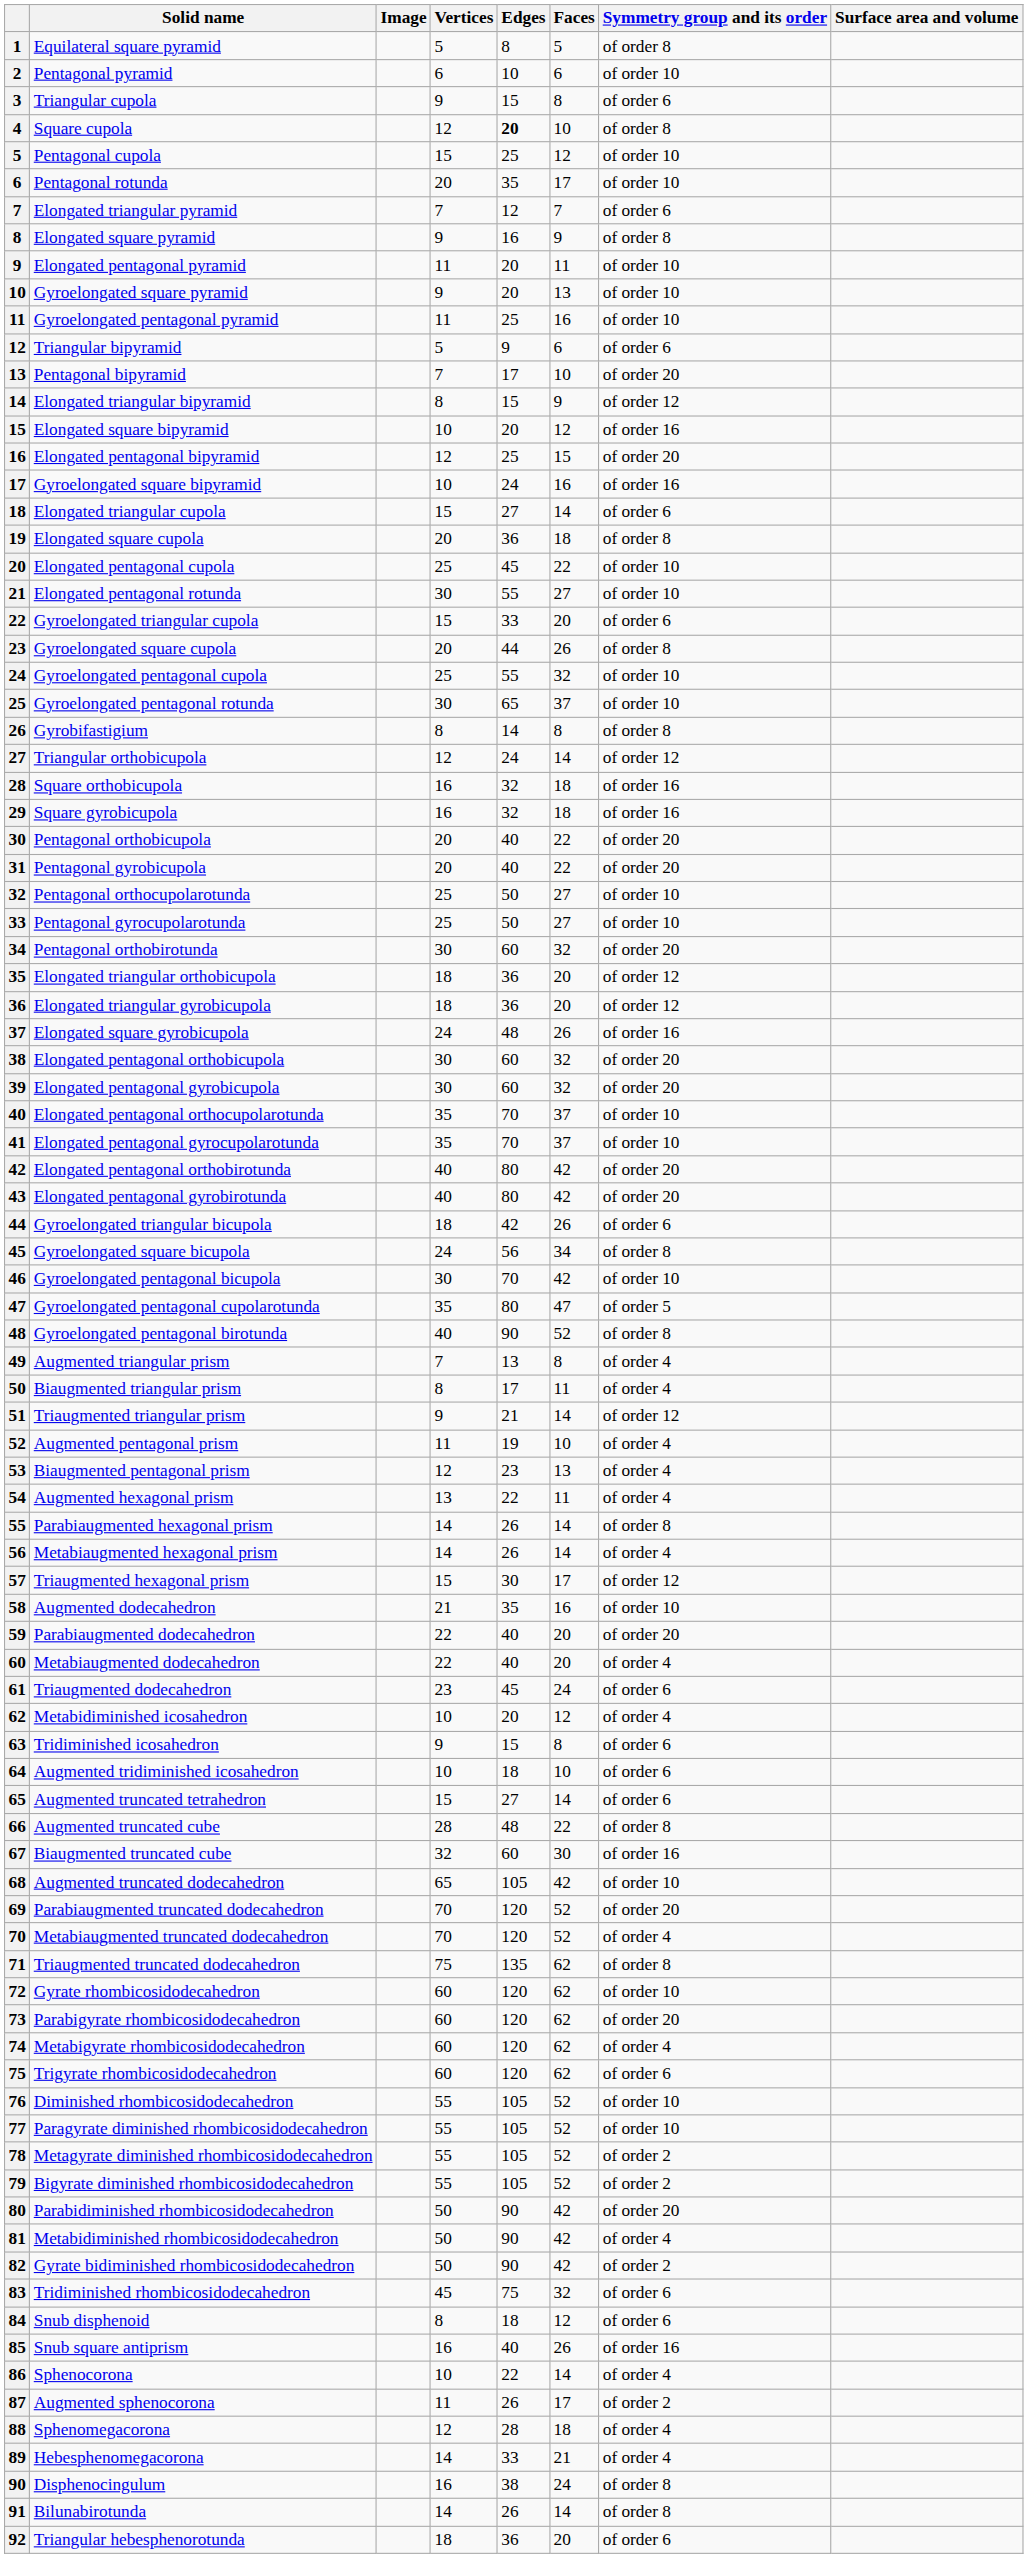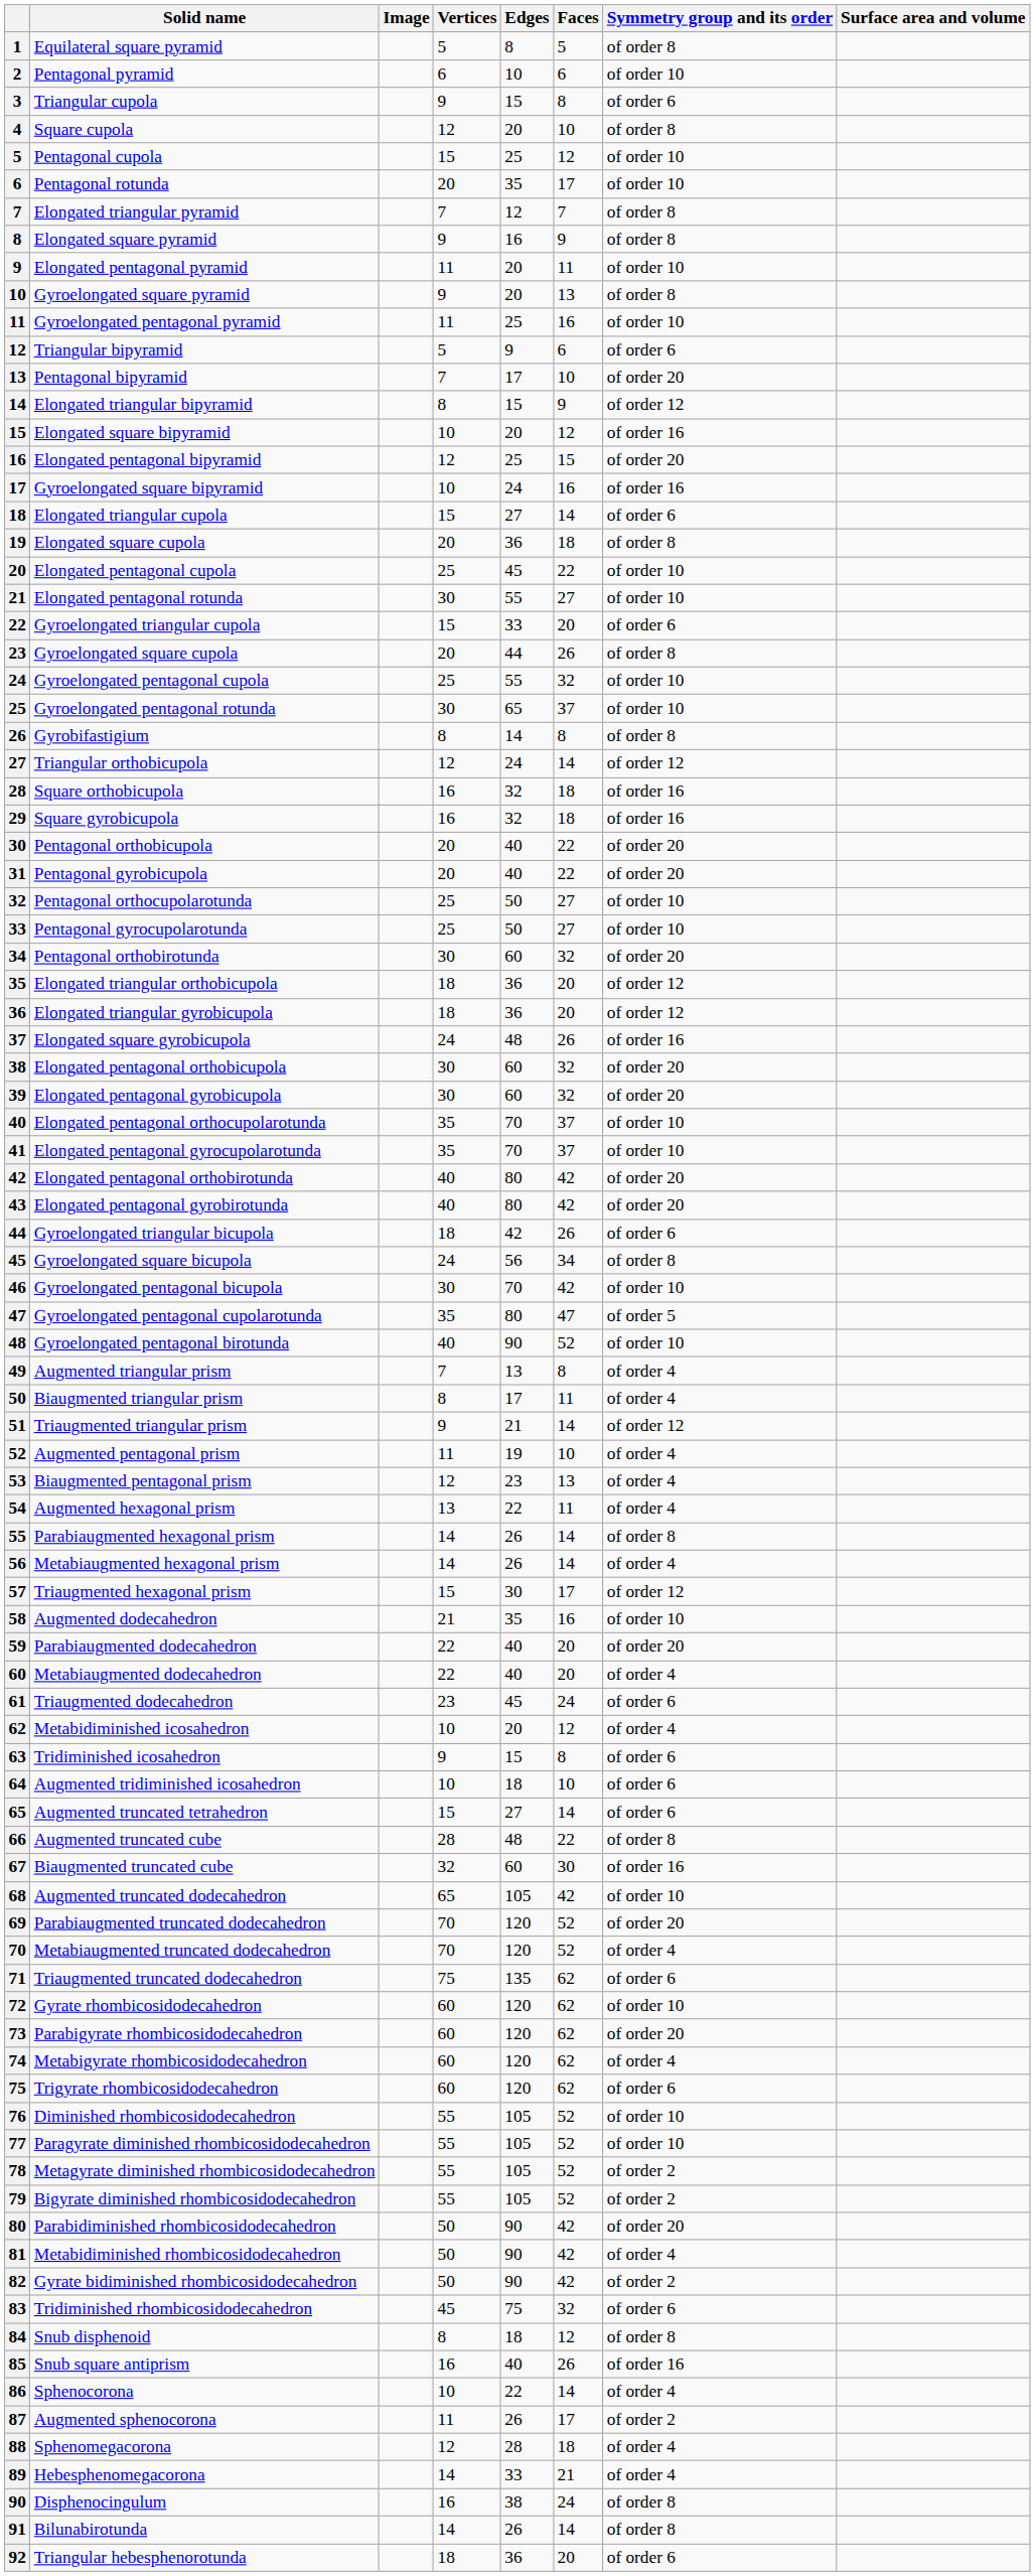Square cupola | Edges: bold -> normal
Elongated triangular pyramid | Symmetry group and its order: of order 6 -> of order 8
Gyroelongated square pyramid | Symmetry group and its order: of order 10 -> of order 8
Gyroelongated pentagonal birotunda | Symmetry group and its order: of order 8 -> of order 10
Triaugmented truncated dodecahedron | Symmetry group and its order: of order 8 -> of order 6
Snub disphenoid | Symmetry group and its order: of order 6 -> of order 8
